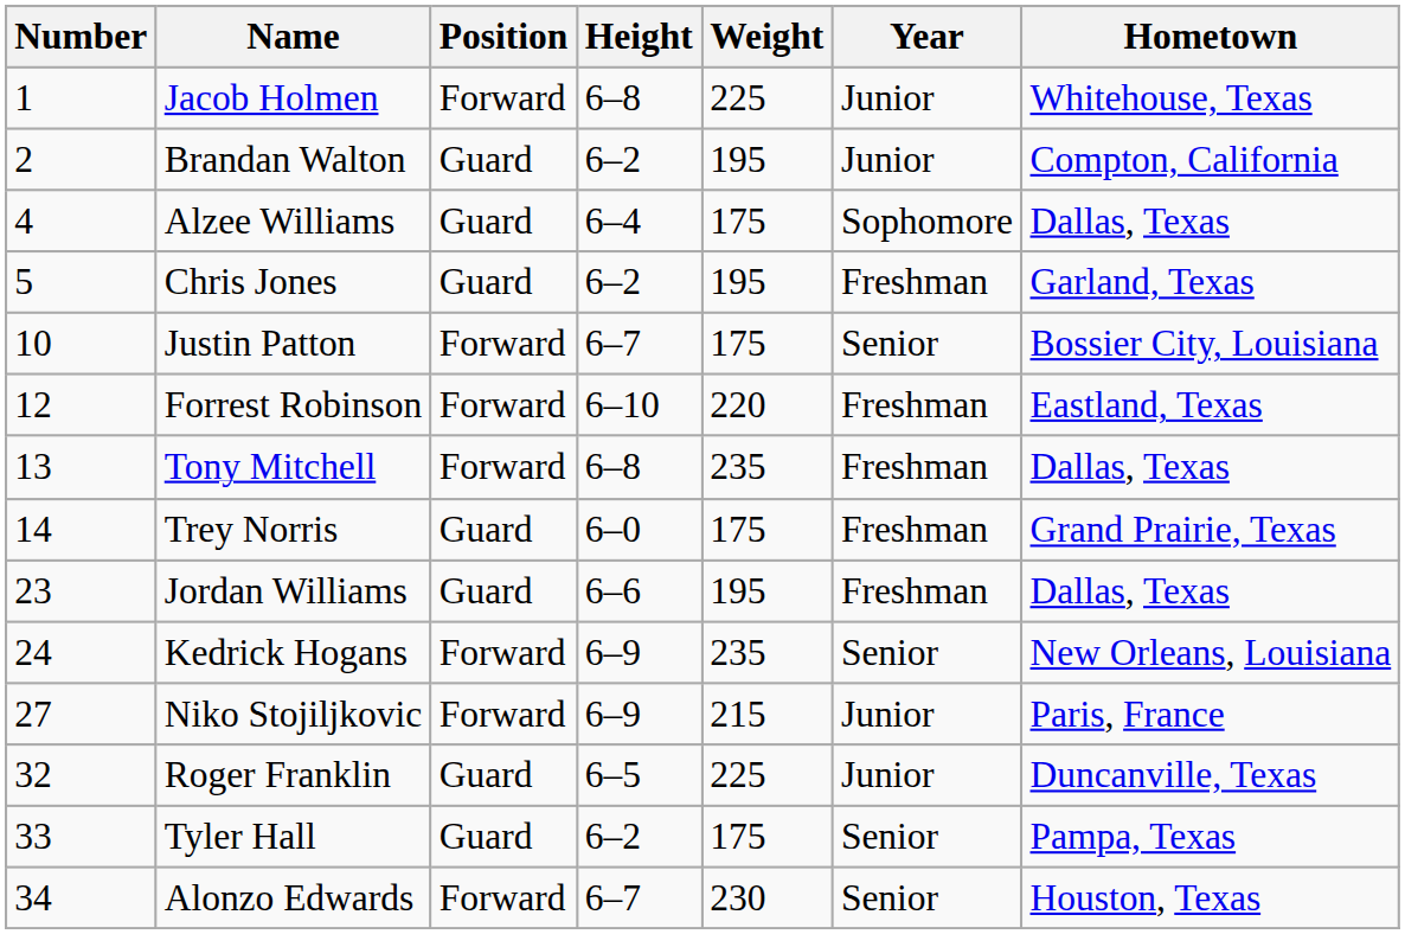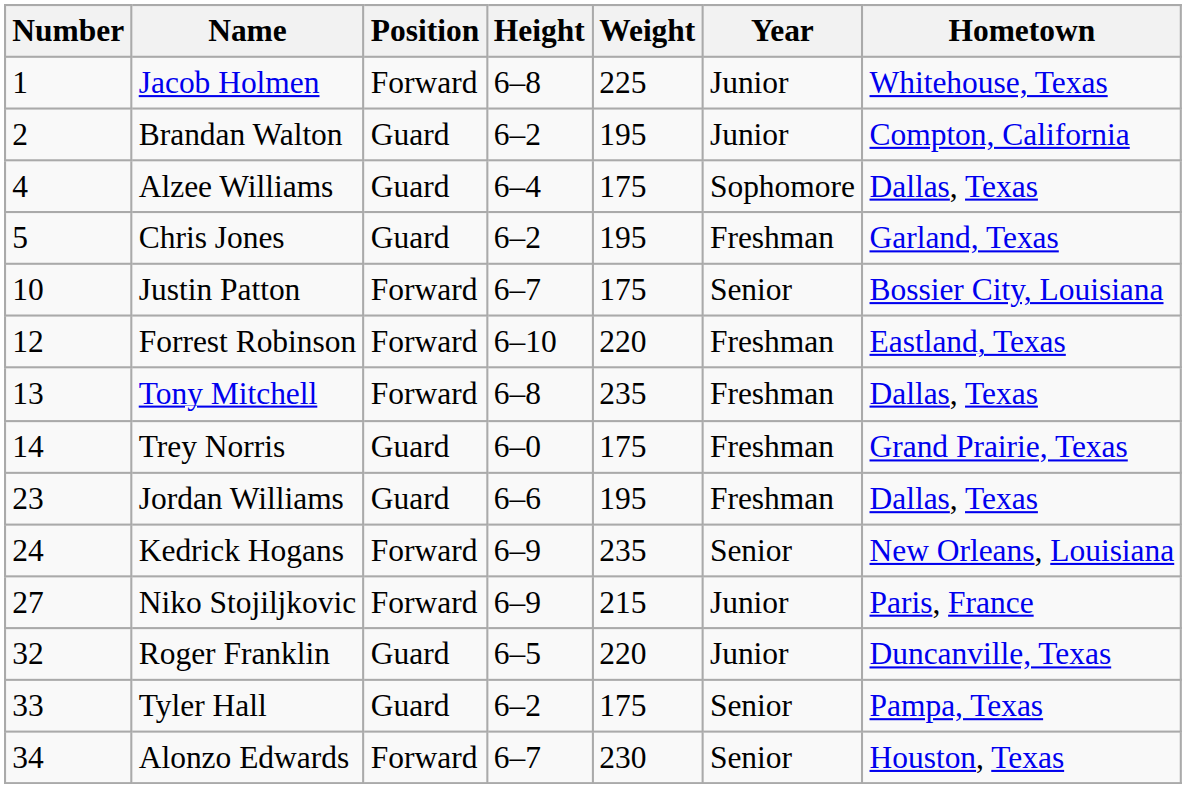Roger Franklin | Weight: 225 -> 220
